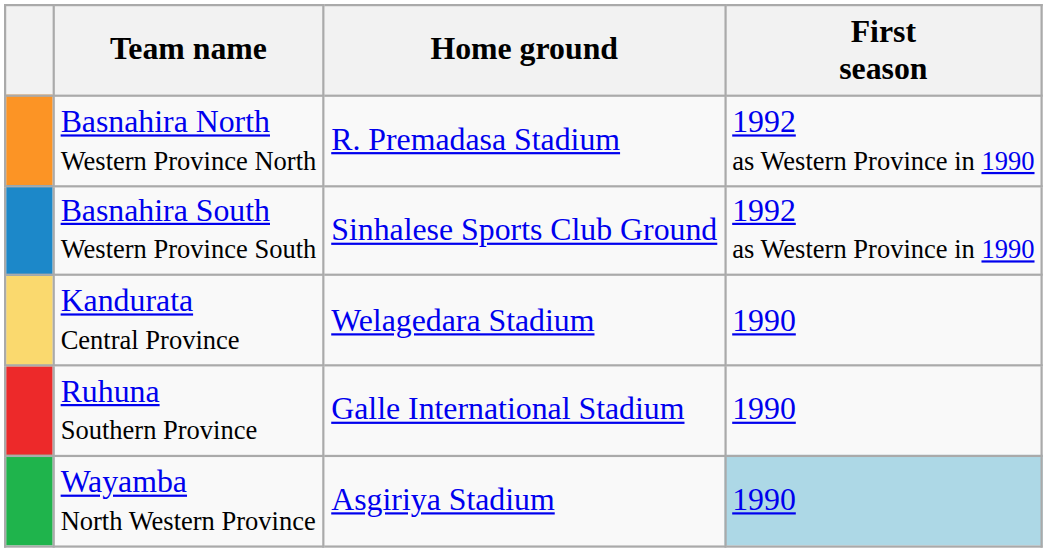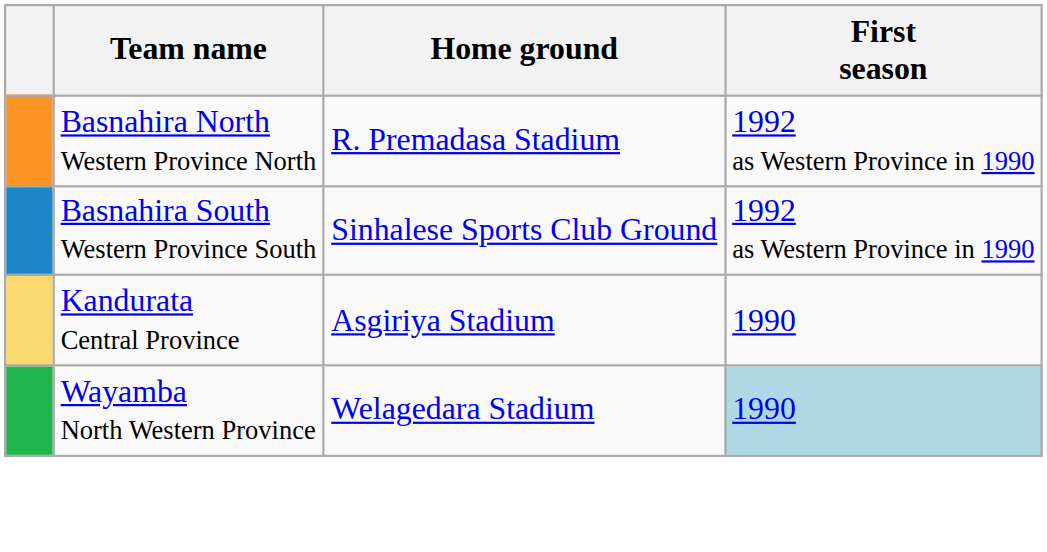Kandurata Central Province | Home ground: Welagedara Stadium -> Asgiriya Stadium
- row: Ruhuna Southern Province | Galle International Stadium | 1990
Wayamba North Western Province | Home ground: Asgiriya Stadium -> Welagedara Stadium
